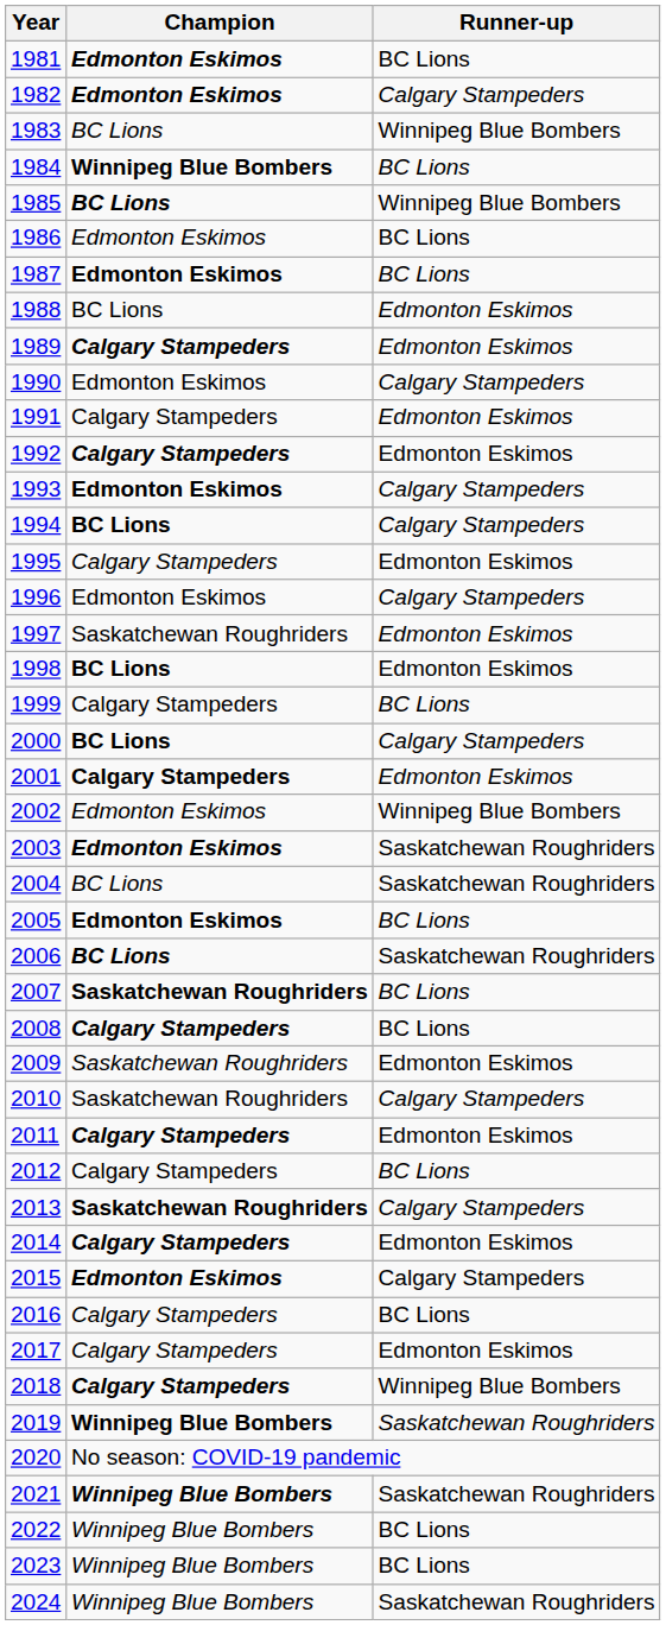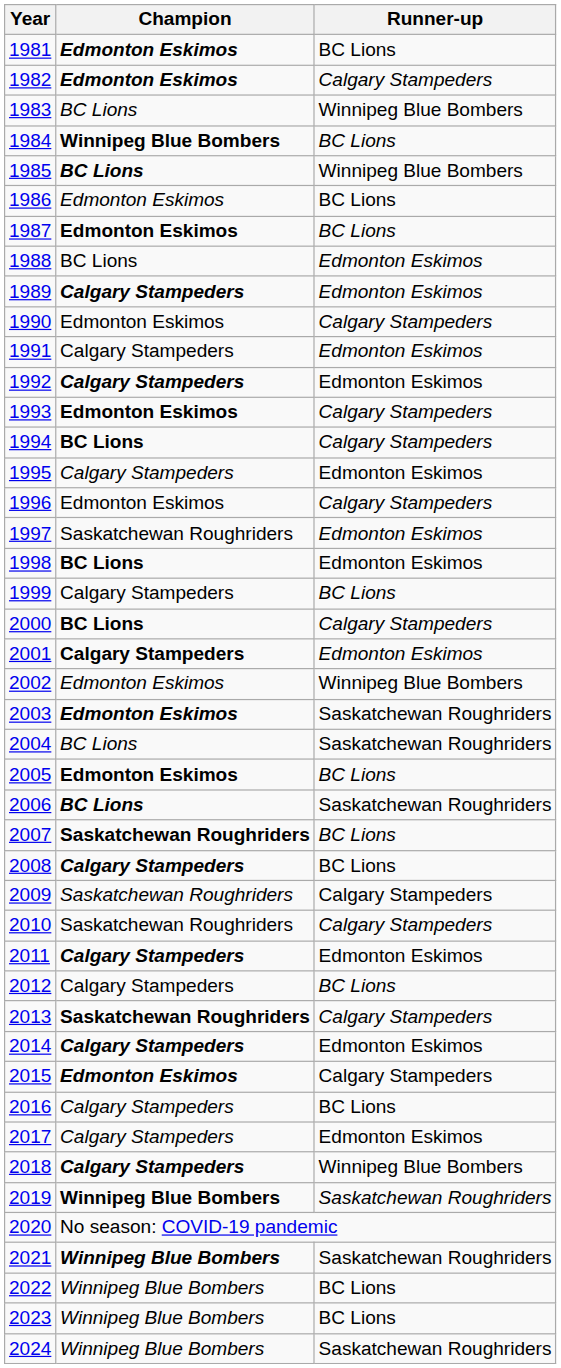2009 | Runner-up: Edmonton Eskimos -> Calgary Stampeders
